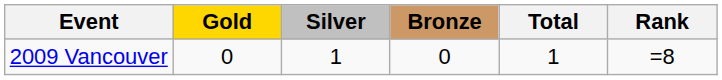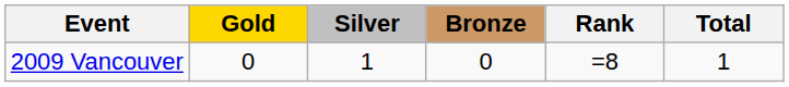columns swapped: Total <-> Rank
